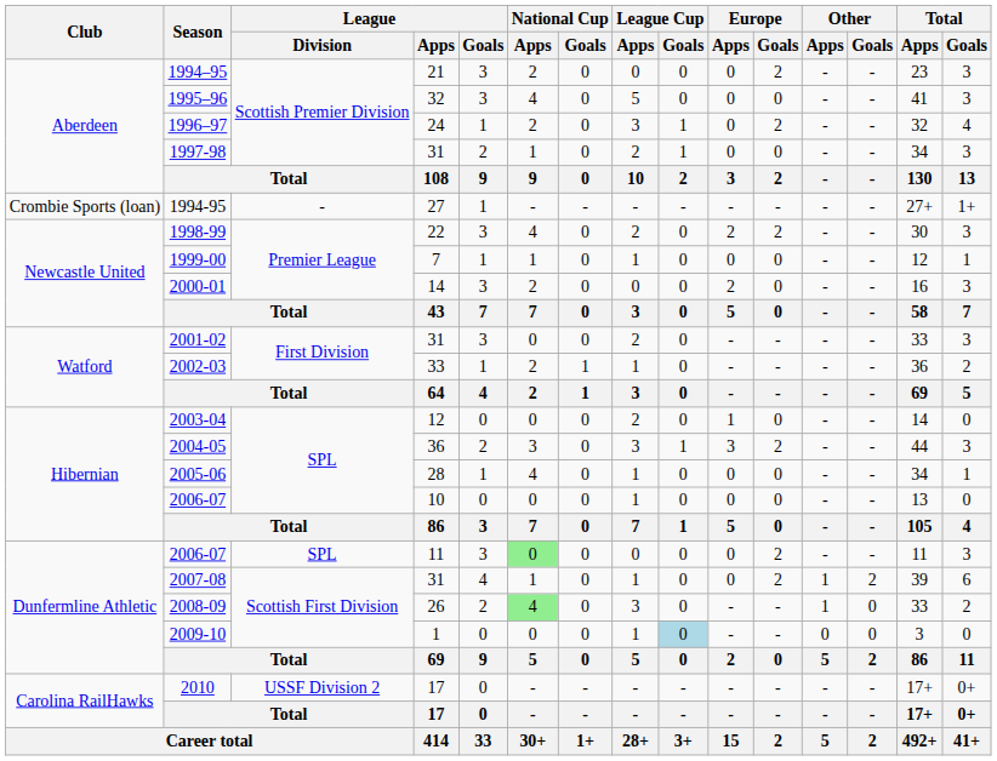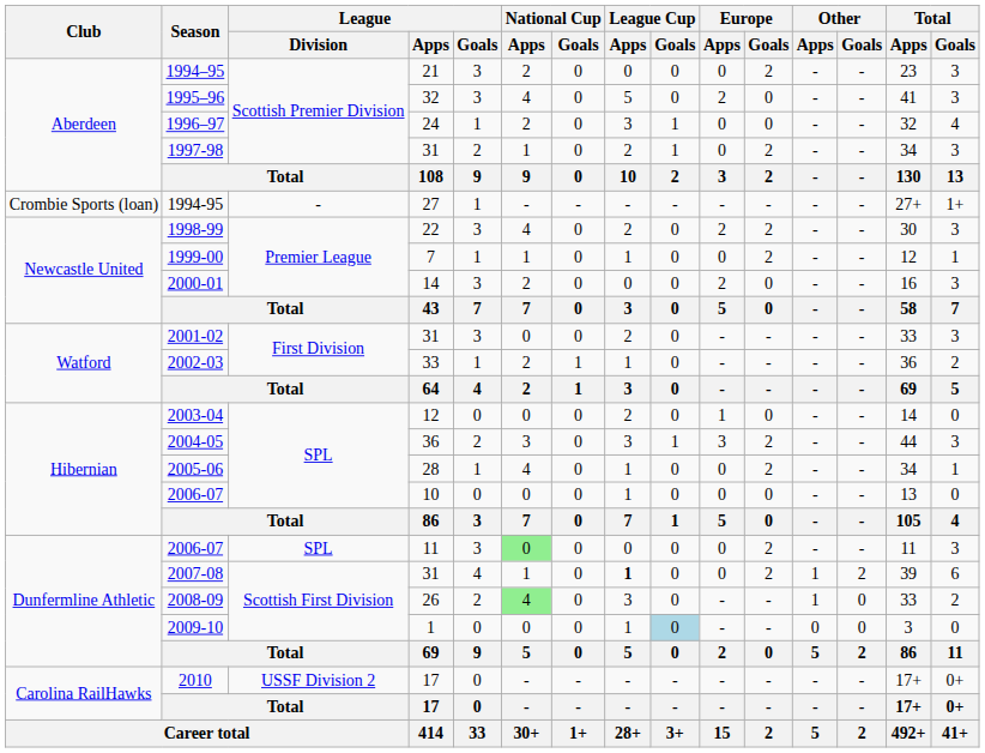1995–96 | Europe / Apps: 0 -> 2
1996–97 | Europe / Goals: 2 -> 0
1997-98 | Europe / Goals: 0 -> 2
1999-00 | Europe / Goals: 0 -> 2
2005-06 | Europe / Goals: 0 -> 2
2007-08 | League Cup / Apps: normal -> bold
